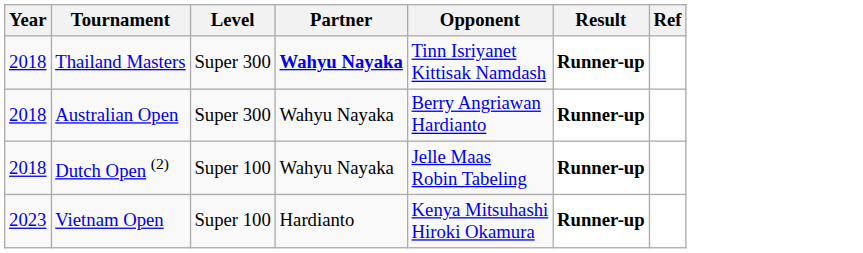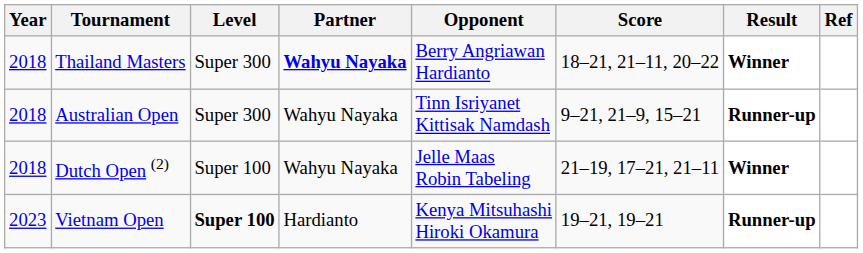+ column: Score | 18–21, 21–11, 20–22 | 9–21, 21–9, 15–21 | 21–19, 17–21, 21–11 | 19–21, 19–21
Thailand Masters | Opponent: Tinn Isriyanet Kittisak Namdash -> Berry Angriawan Hardianto
Thailand Masters | Result: Runner-up -> Winner
Australian Open | Opponent: Berry Angriawan Hardianto -> Tinn Isriyanet Kittisak Namdash
Dutch Open (2) | Result: Runner-up -> Winner
Vietnam Open | Level: normal -> bold
